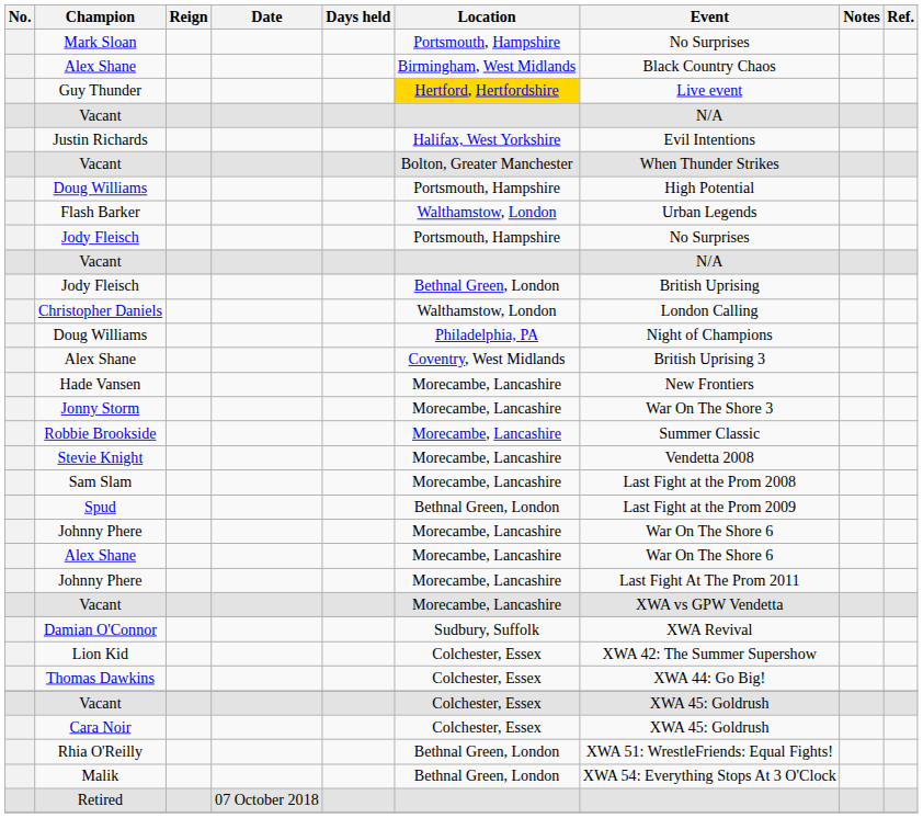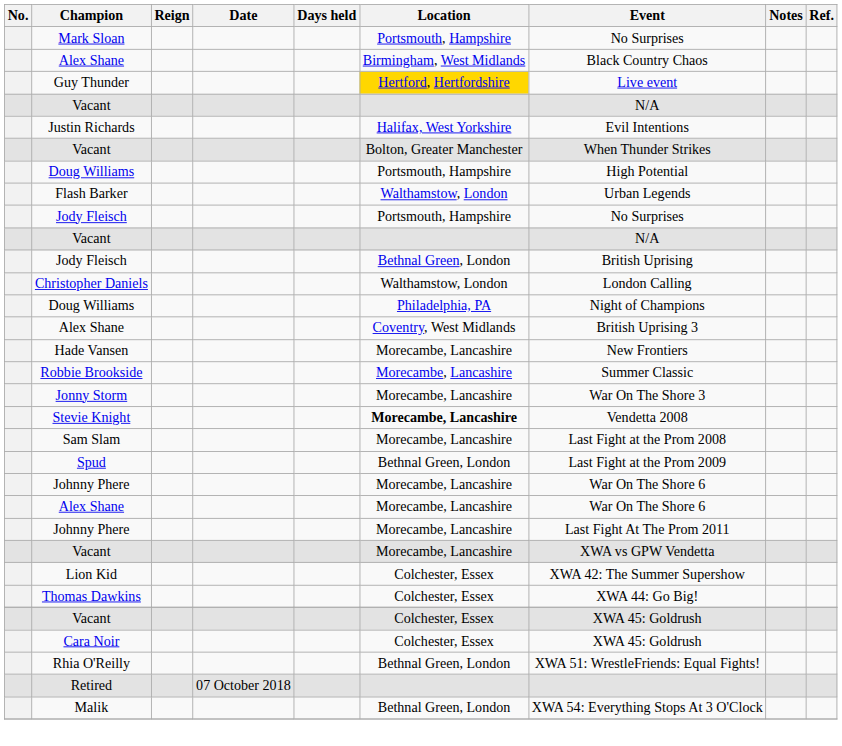rows swapped: Robbie Brookside <-> Jonny Storm
Stevie Knight | Location: normal -> bold
- row: Damian O'Connor | Sudbury, Suffolk | XWA Revival
rows swapped: Malik <-> Retired
